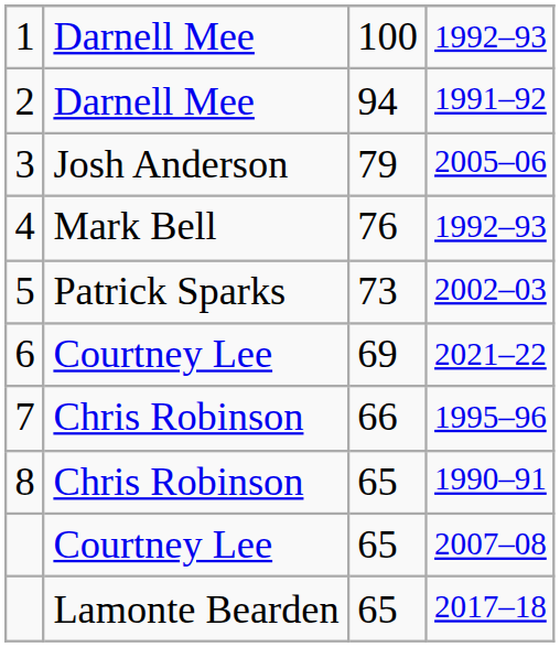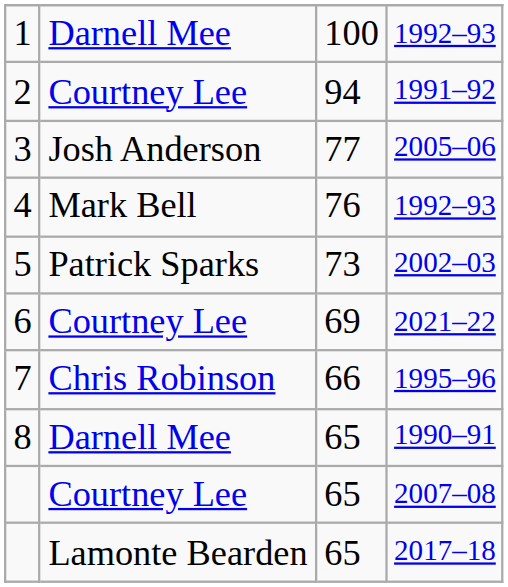2 | column 2: Darnell Mee -> Courtney Lee
3 | column 3: 79 -> 77
8 | column 2: Chris Robinson -> Darnell Mee
